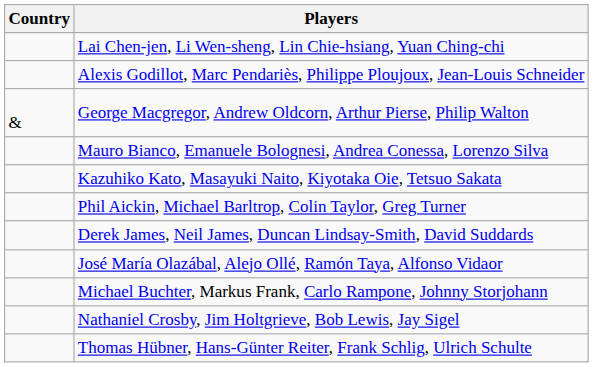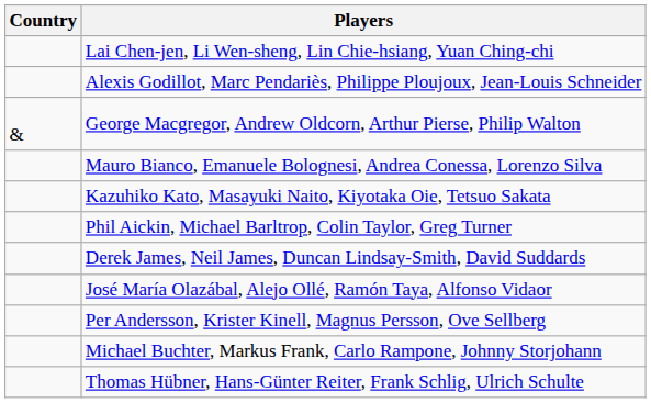+ row: Per Andersson, Krister Kinell, Magnus Persson, Ove Sellberg
- row: Nathaniel Crosby, Jim Holtgrieve, Bob Lewis, Jay Sigel
